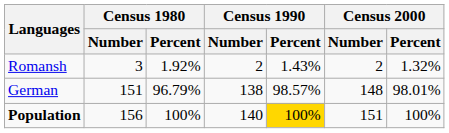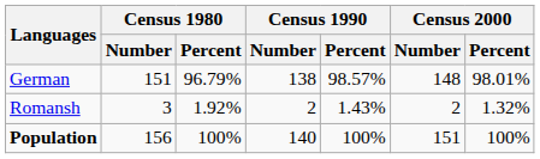rows swapped: German <-> Romansh
Population | Census 1990 / Percent: gold background -> no background
